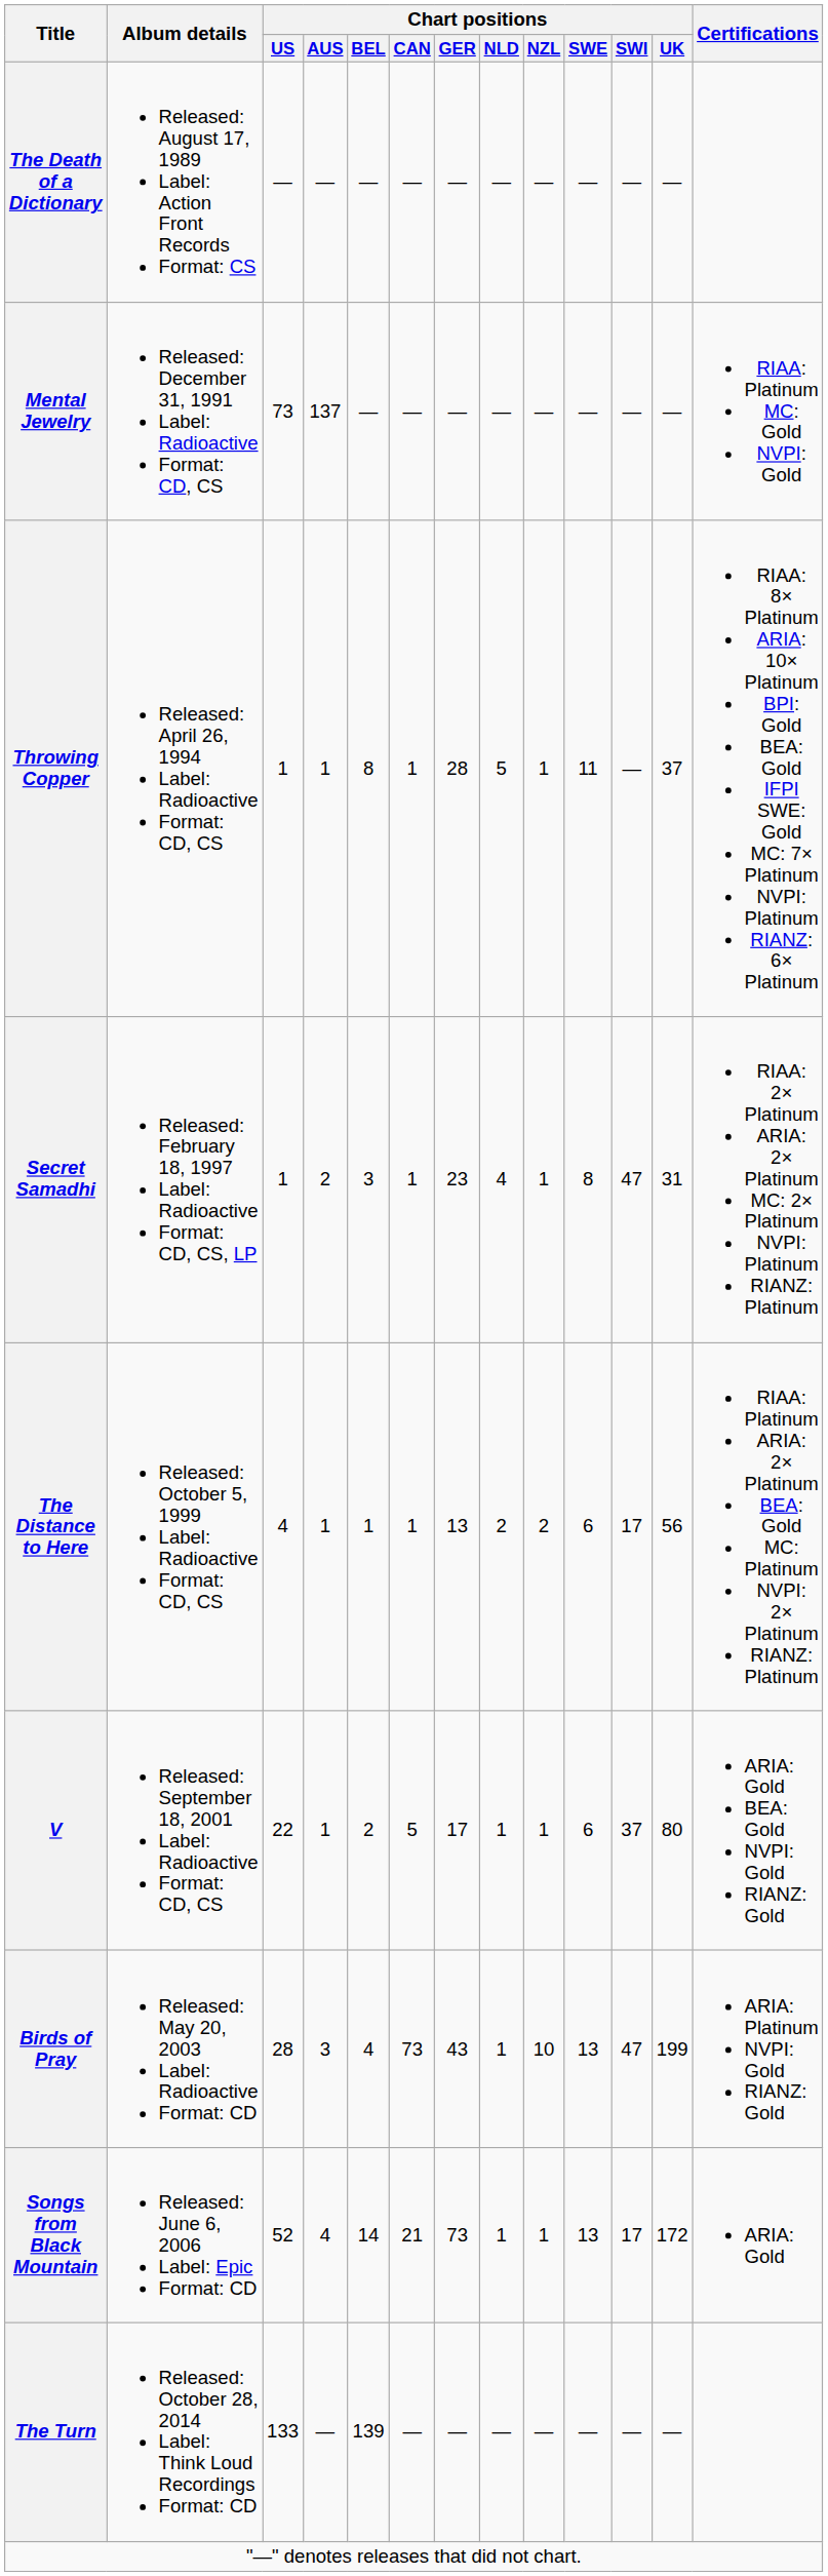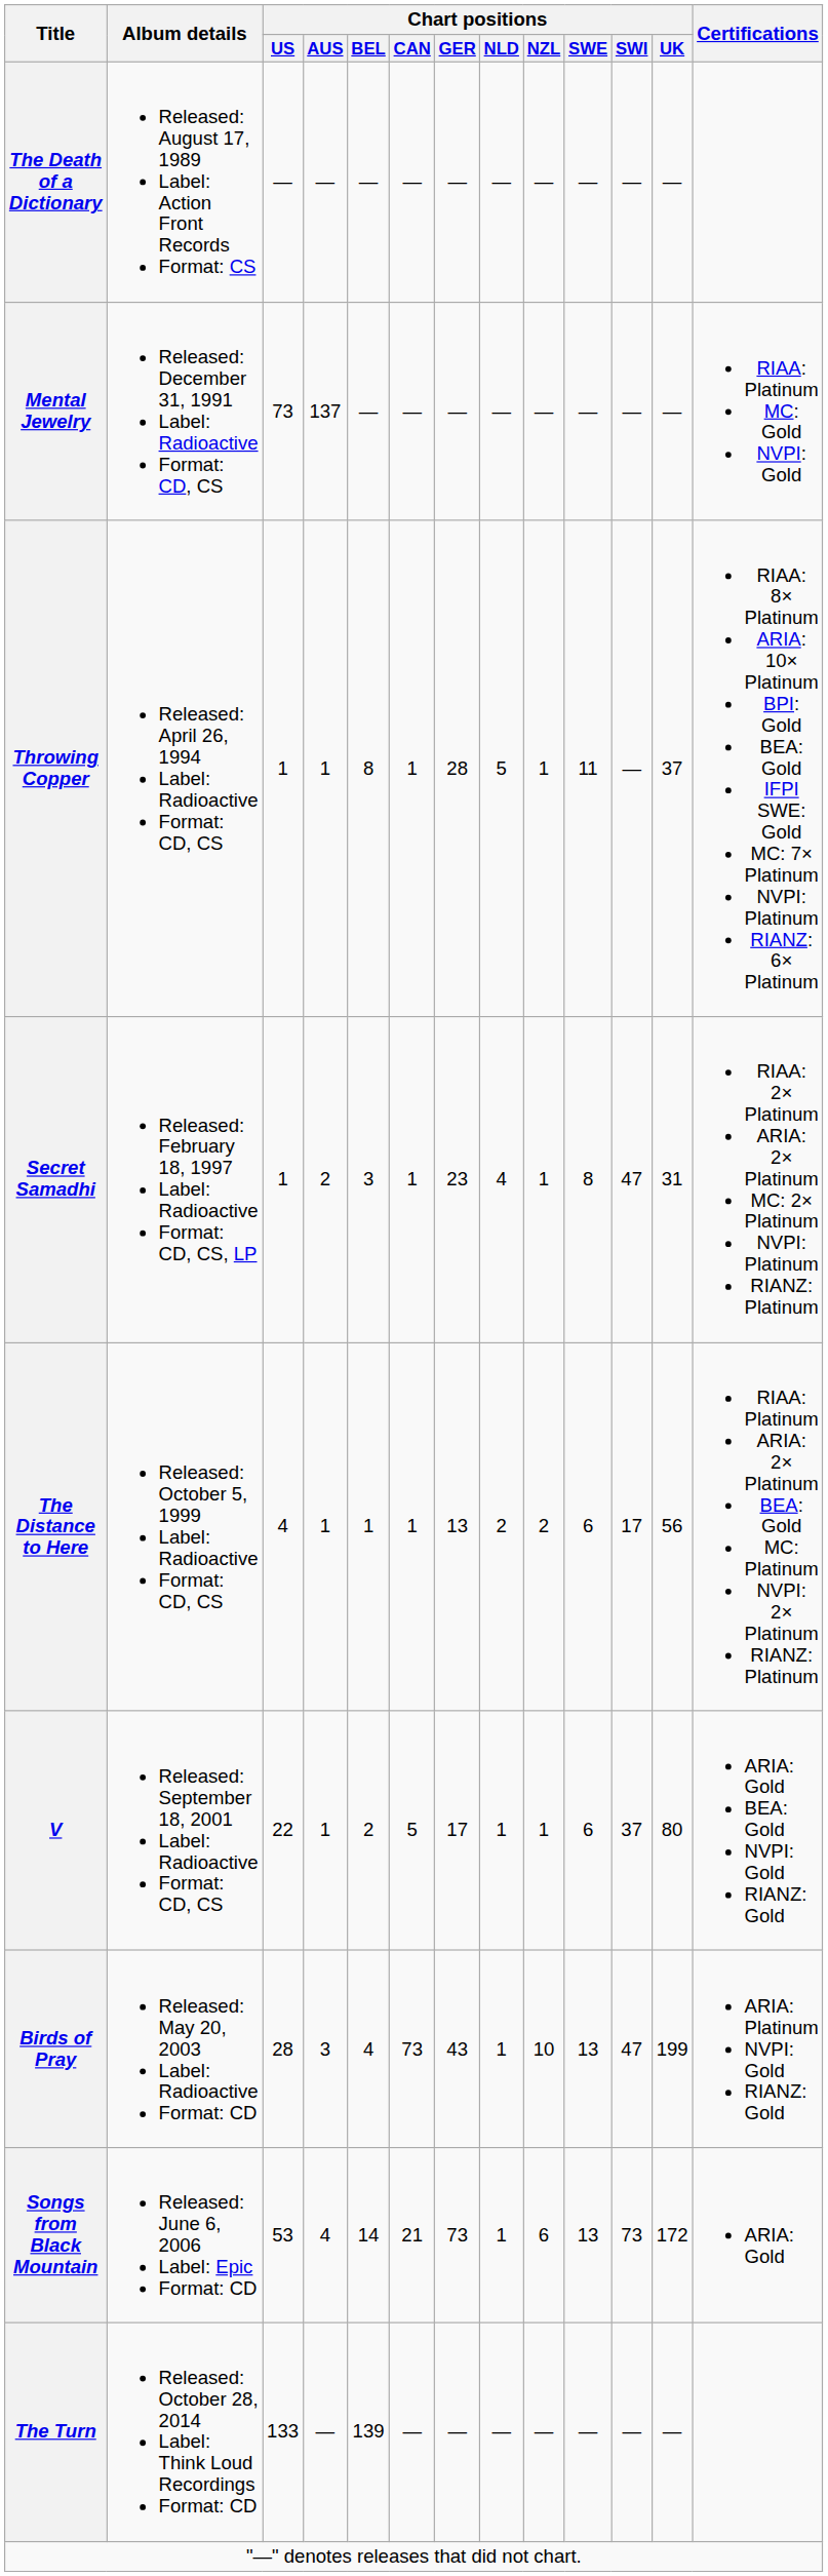Songs from Black Mountain | Chart positions / US: 52 -> 53
Songs from Black Mountain | Chart positions / NZL: 1 -> 6
Songs from Black Mountain | Chart positions / SWI: 17 -> 73
